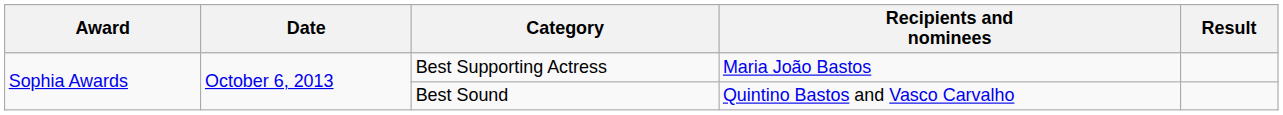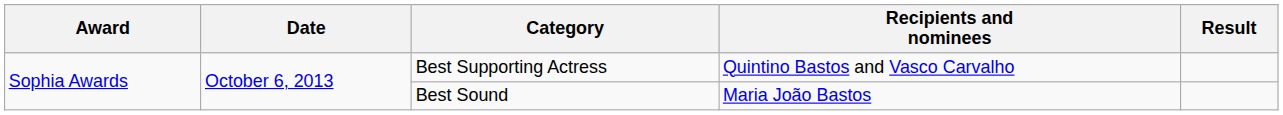Best Supporting Actress | Recipients and nominees: Maria João Bastos -> Quintino Bastos and Vasco Carvalho
Best Sound | Recipients and nominees: Quintino Bastos and Vasco Carvalho -> Maria João Bastos
